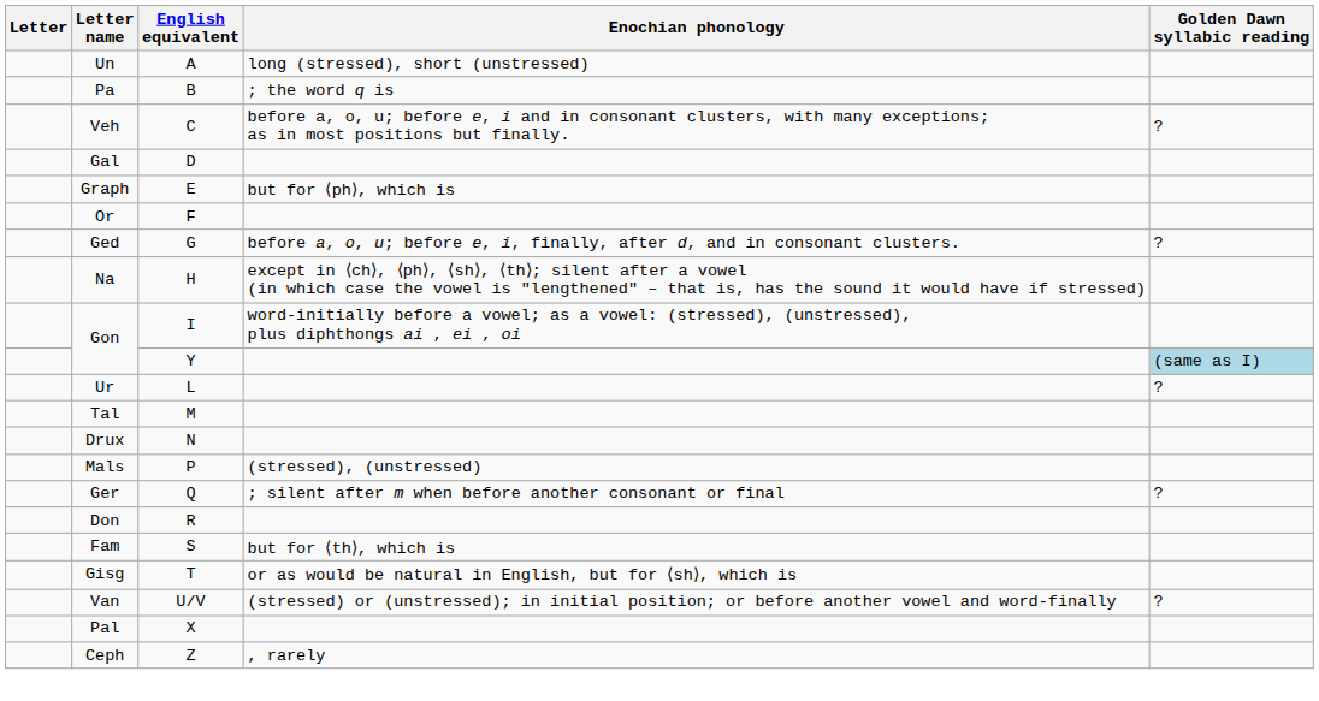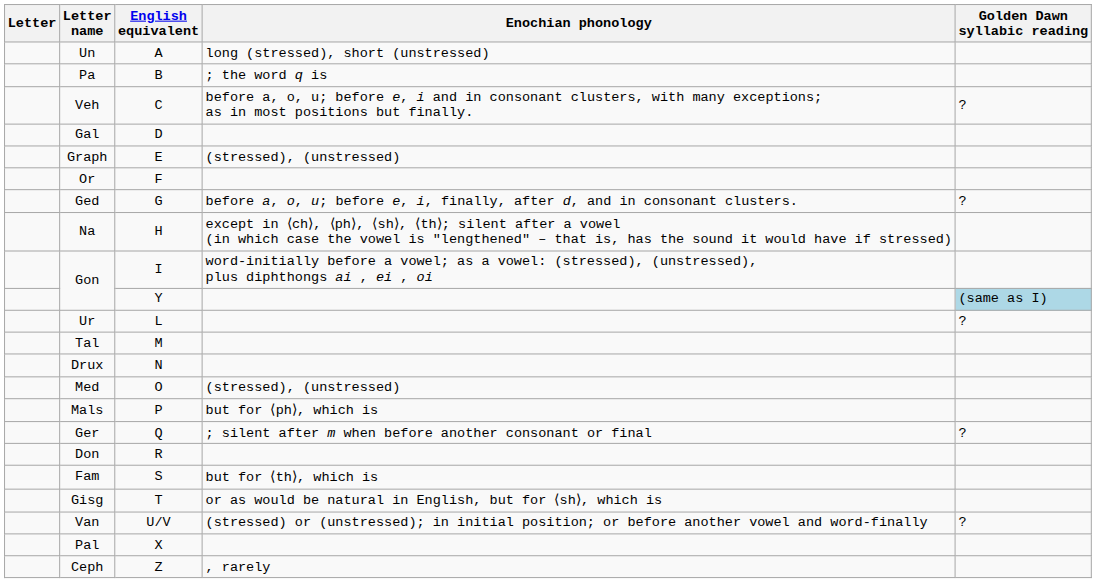Graph | Enochian phonology: but for ⟨ph⟩, which is -> (stressed), (unstressed)
+ row: Med | O | (stressed), (unstressed)
Mals | Enochian phonology: (stressed), (unstressed) -> but for ⟨ph⟩, which is
